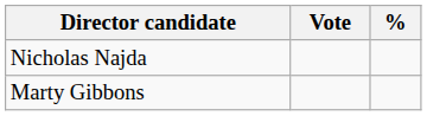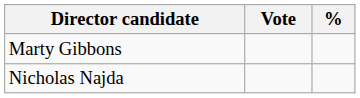rows swapped: Marty Gibbons <-> Nicholas Najda
